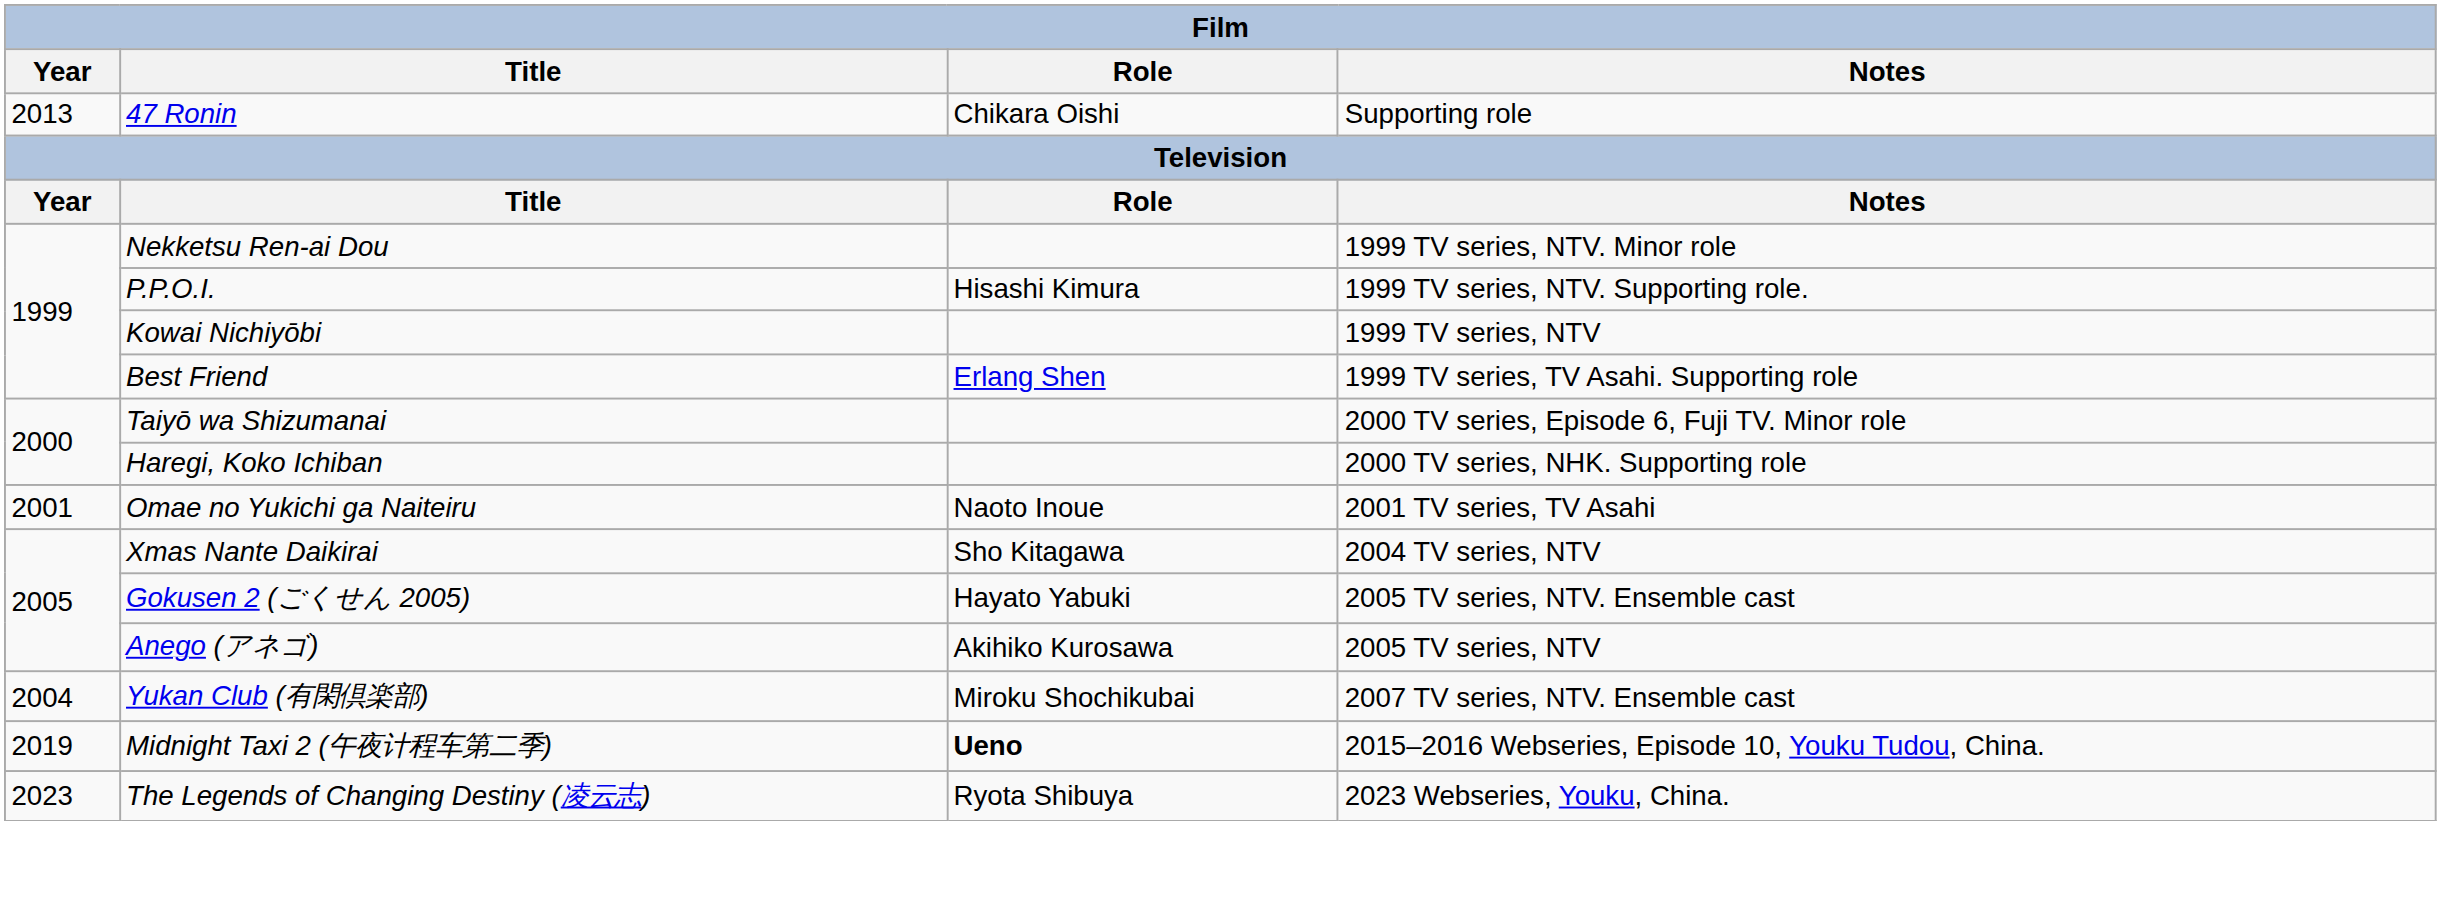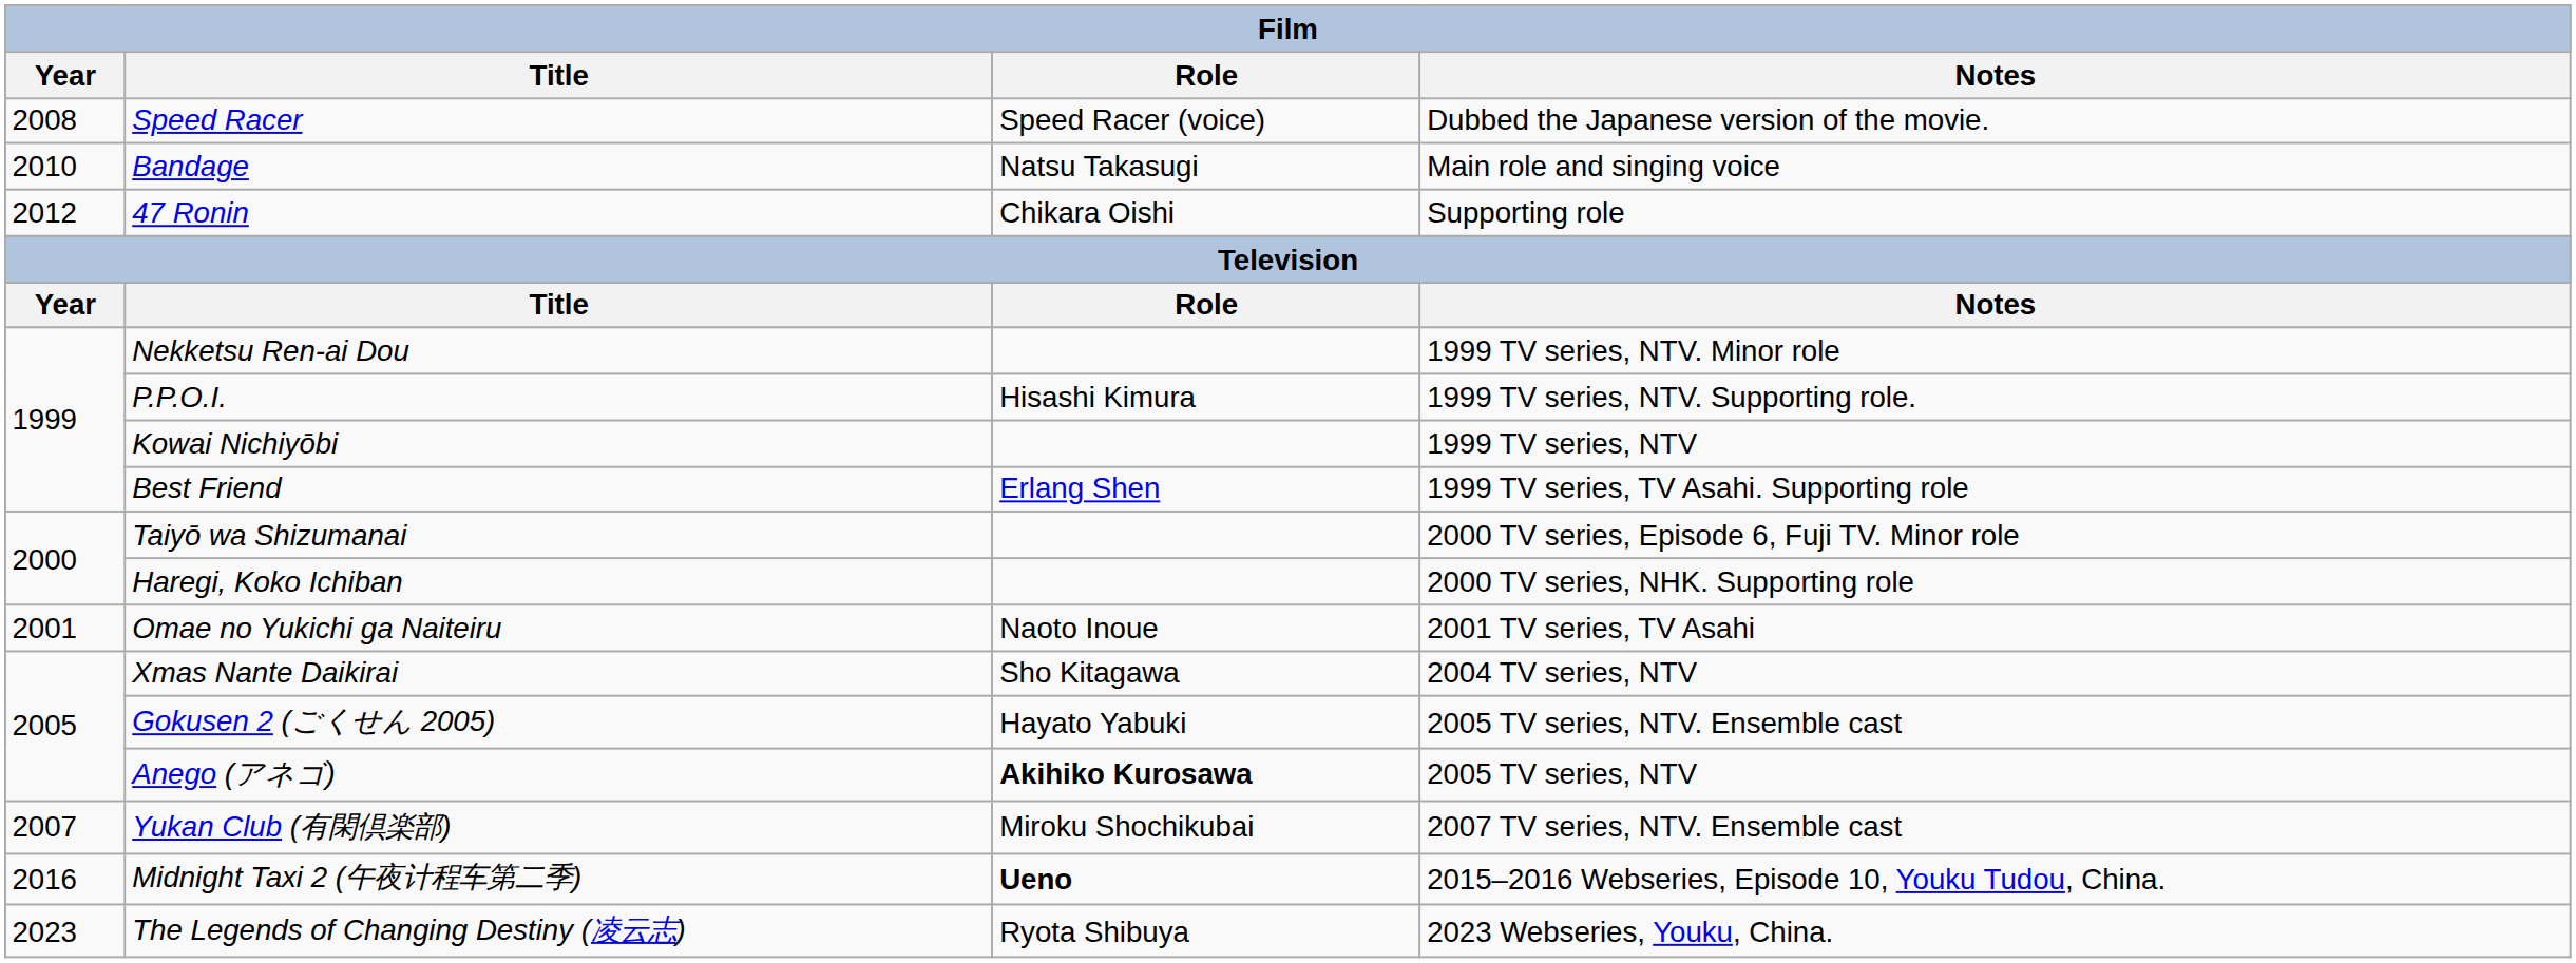+ row: 2008 | Speed Racer | Speed Racer (voice) | Dubbed the Japanese version of the movie.
+ row: 2010 | Bandage | Natsu Takasugi | Main role and singing voice
47 Ronin | Year: 2013 -> 2012
Anego (アネゴ) | Role: normal -> bold
Yukan Club (有閑倶楽部) | Year: 2004 -> 2007
Midnight Taxi 2 (午夜计程车第二季) | Year: 2019 -> 2016
